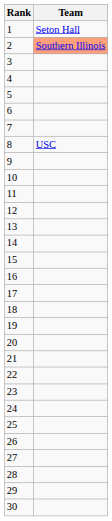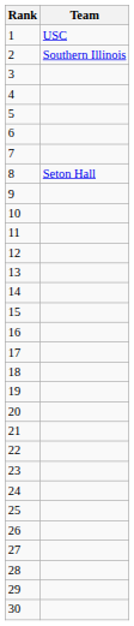1 | Team: Seton Hall -> USC
2 | Team: lightsalmon background -> no background
8 | Team: USC -> Seton Hall
